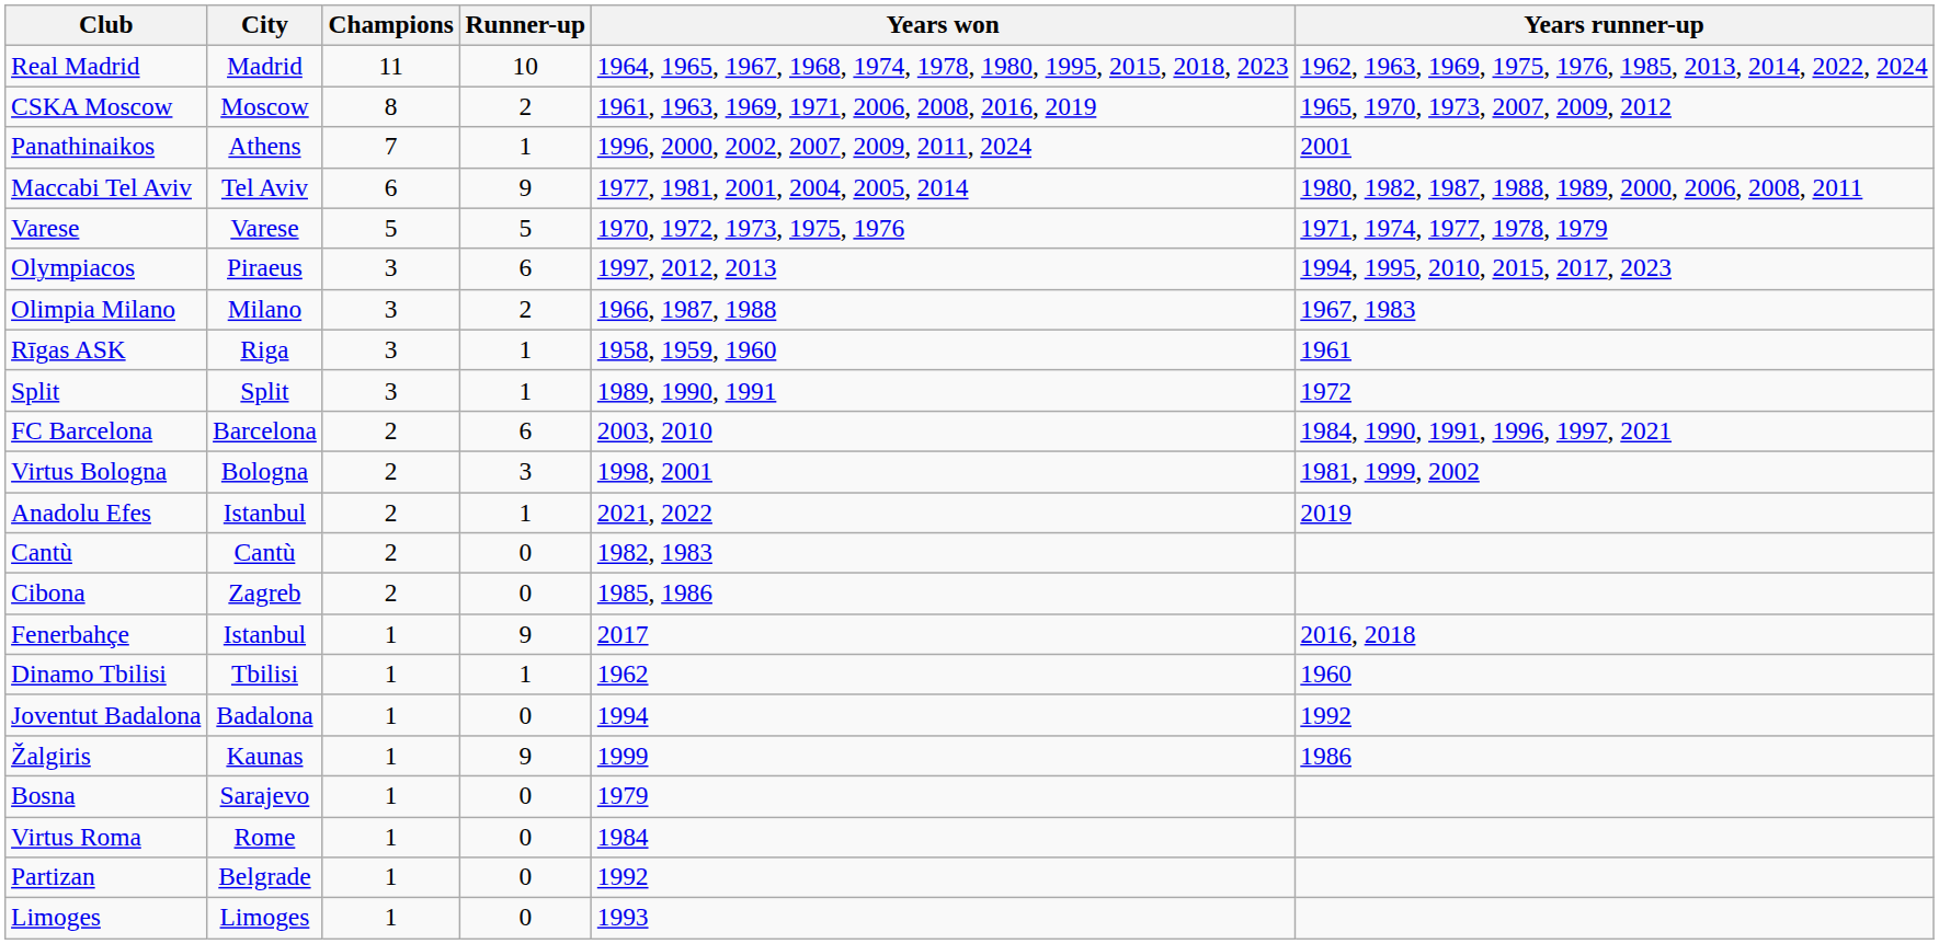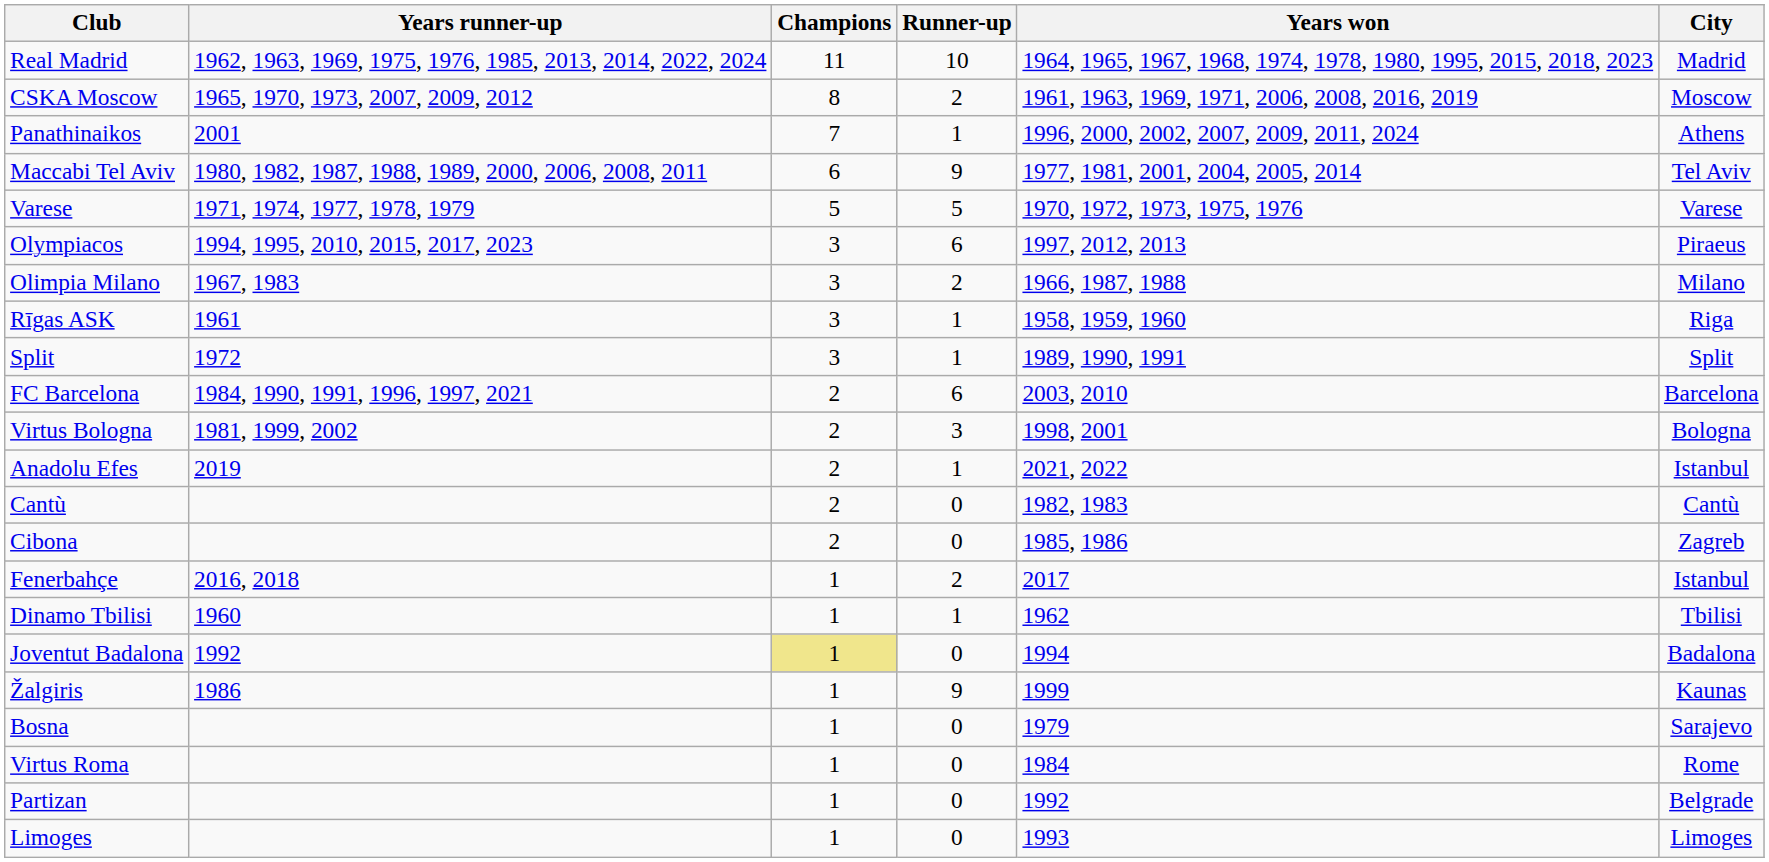columns swapped: City <-> Years runner-up
Fenerbahçe | Runner-up: 9 -> 2
Joventut Badalona | Champions: no background -> khaki background
